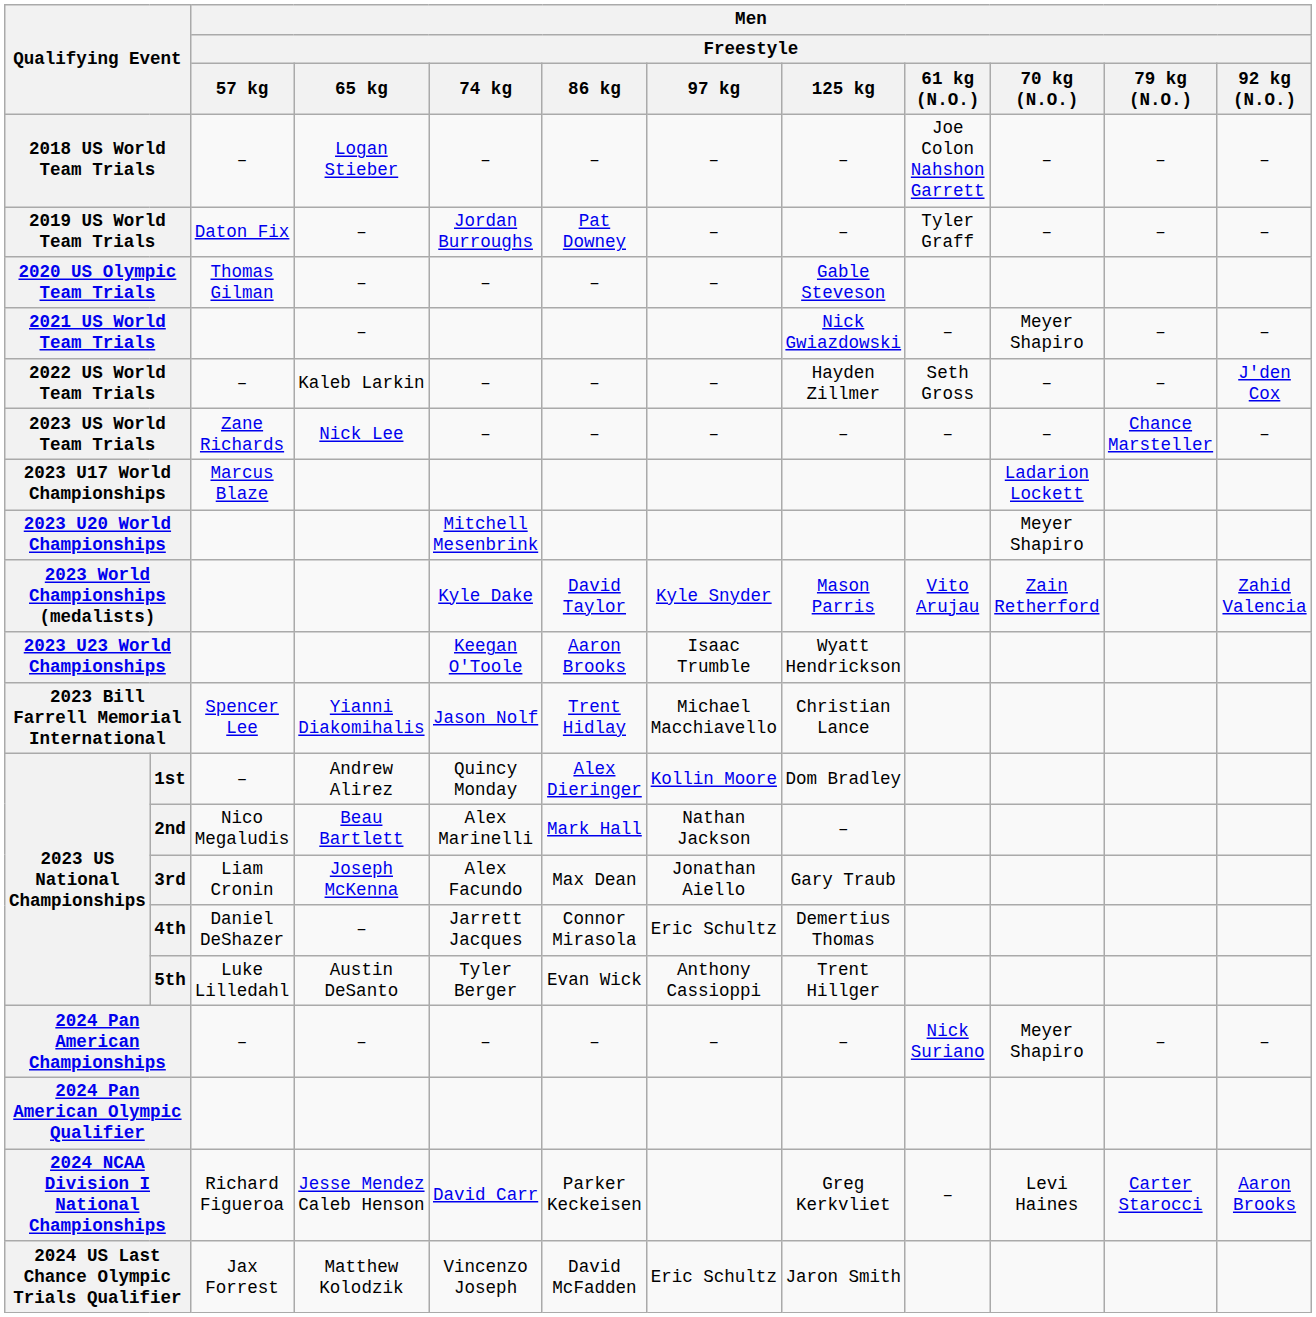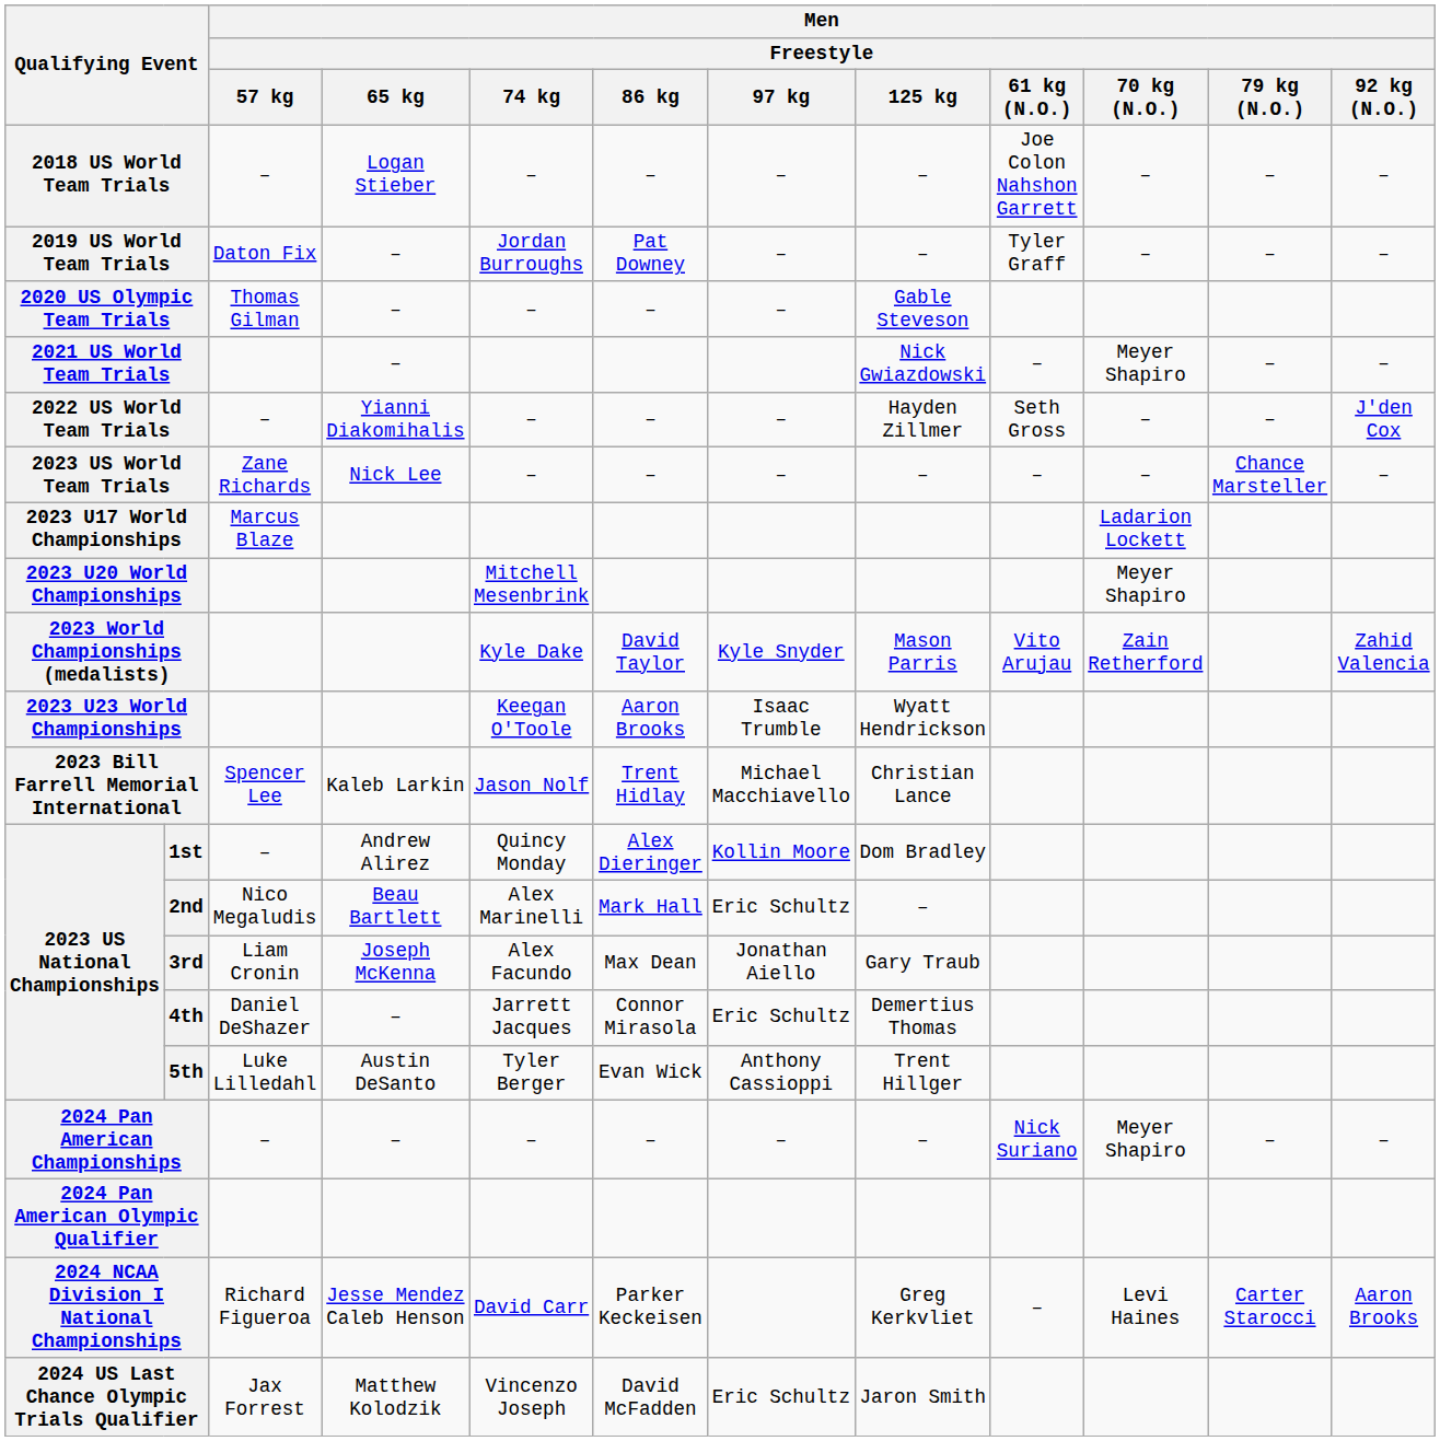2022 US World Team Trials | Men / Freestyle / 65 kg: Kaleb Larkin -> Yianni Diakomihalis
2023 Bill Farrell Memorial International | Men / Freestyle / 65 kg: Yianni Diakomihalis -> Kaleb Larkin
2nd | Men / Freestyle / 97 kg: Nathan Jackson -> Eric Schultz
